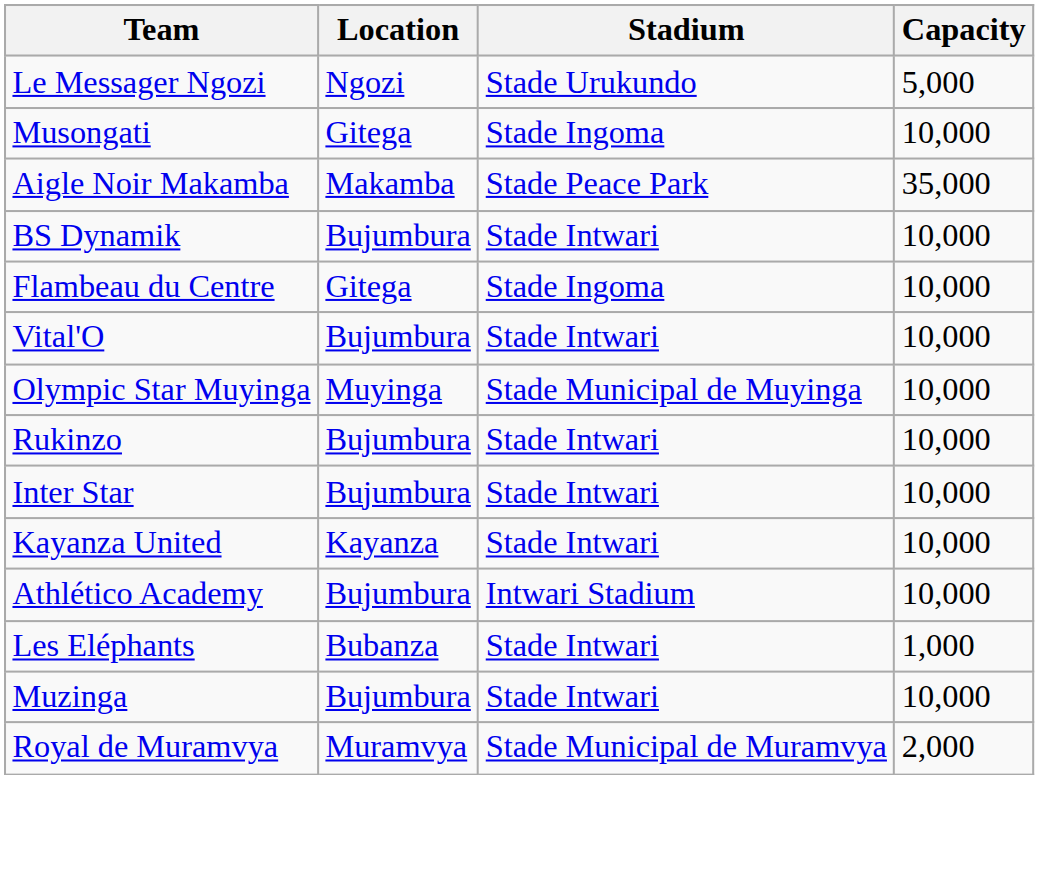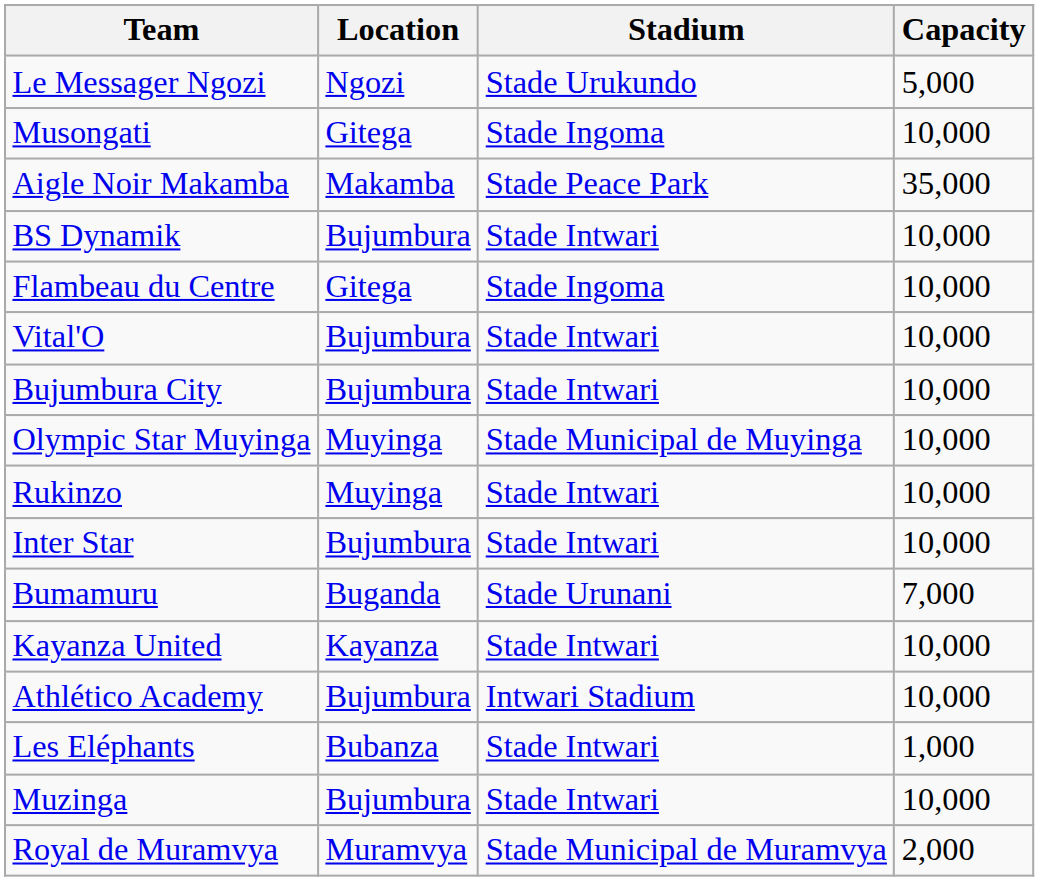+ row: Bujumbura City | Bujumbura | Stade Intwari | 10,000
Rukinzo | Location: Bujumbura -> Muyinga
+ row: Bumamuru | Buganda | Stade Urunani | 7,000
